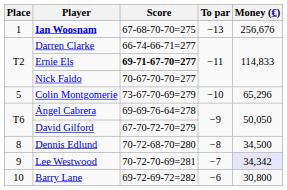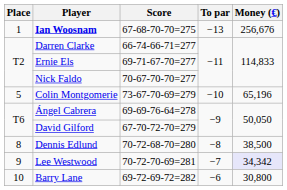Ernie Els | Score: bold -> normal
Colin Montgomerie | Money (€): 65,296 -> 65,196
Dennis Edlund | Money (€): 34,500 -> 38,500
